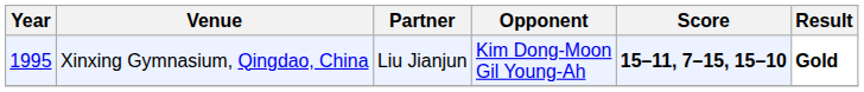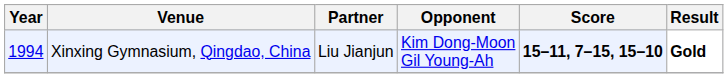Xinxing Gymnasium, Qingdao, China | Year: 1995 -> 1994
